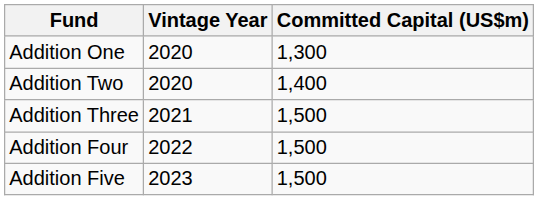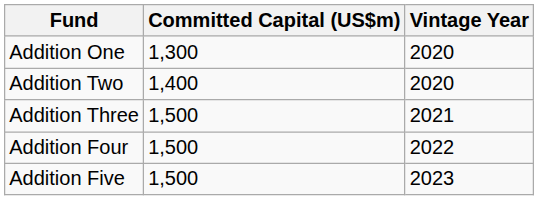columns swapped: Vintage Year <-> Committed Capital (US$m)
